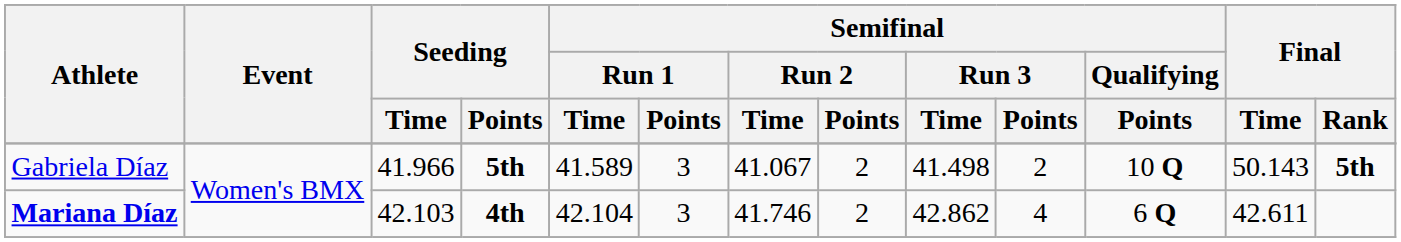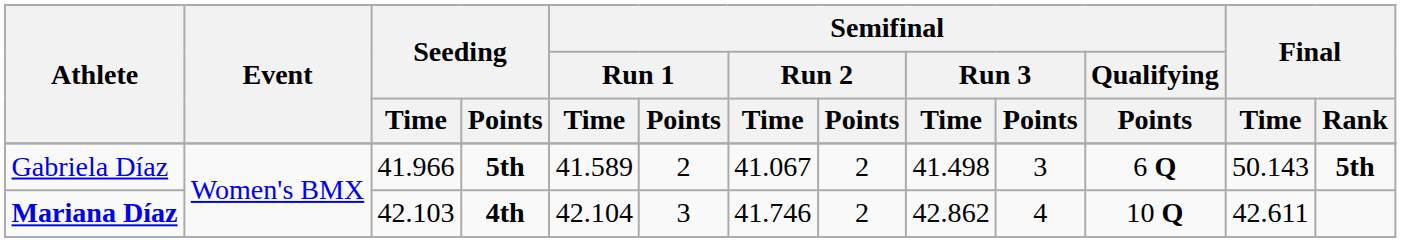Gabriela Díaz | Semifinal / Run 1 / Points: 3 -> 2
Gabriela Díaz | Semifinal / Run 3 / Points: 2 -> 3
Gabriela Díaz | Semifinal / Qualifying / Points: 10 Q -> 6 Q
Mariana Díaz | Semifinal / Qualifying / Points: 6 Q -> 10 Q
